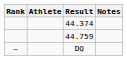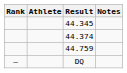+ row: 44.345
